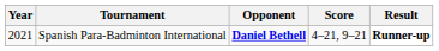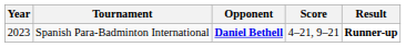Spanish Para-Badminton International | Year: 2021 -> 2023
